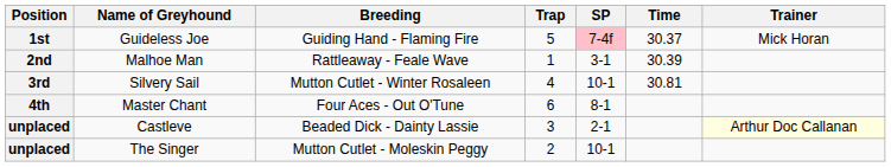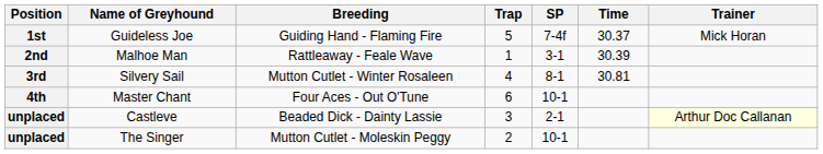Guideless Joe | SP: pink background -> no background
Silvery Sail | SP: 10-1 -> 8-1
Master Chant | SP: 8-1 -> 10-1
